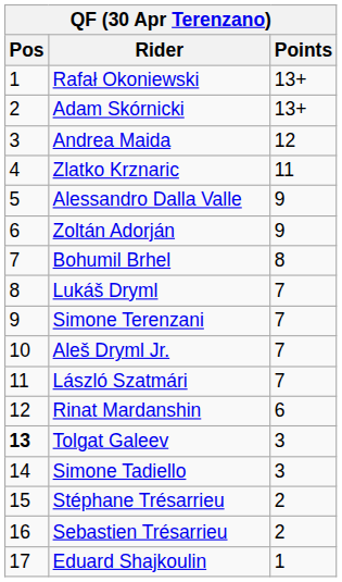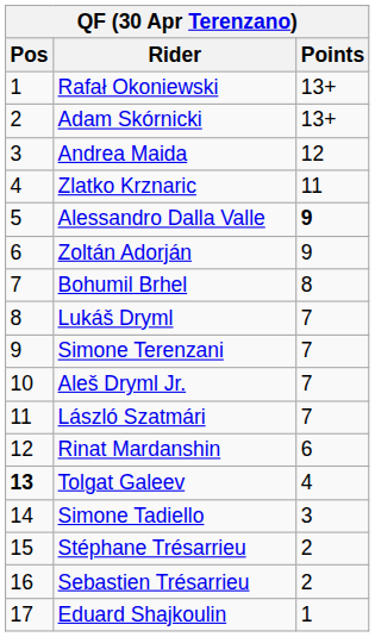Alessandro Dalla Valle | Points: normal -> bold
Tolgat Galeev | Points: 3 -> 4
